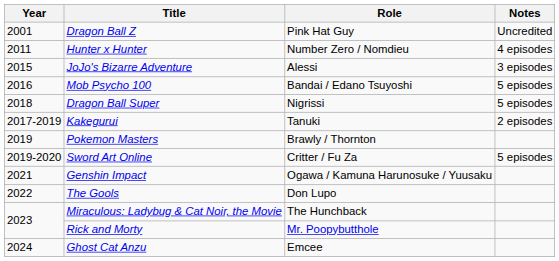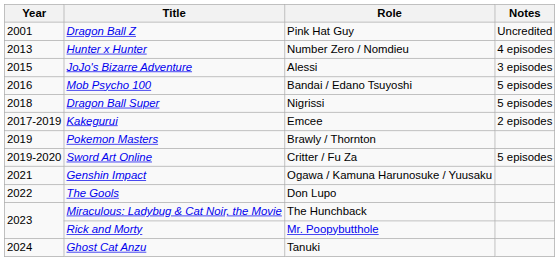Hunter x Hunter | Year: 2011 -> 2013
Kakegurui | Role: Tanuki -> Emcee
Ghost Cat Anzu | Role: Emcee -> Tanuki
